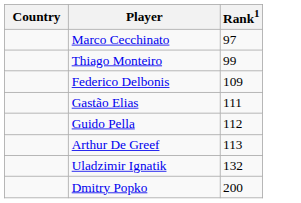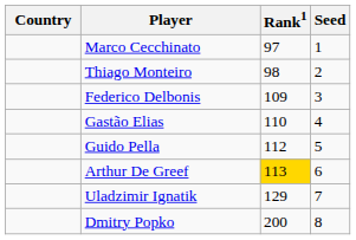+ column: Seed | 1 | 2 | 3 | 4 | 5 | 6 | 7 | 8
Thiago Monteiro | Rank1: 99 -> 98
Gastão Elias | Rank1: 111 -> 110
Arthur De Greef | Rank1: no background -> gold background
Uladzimir Ignatik | Rank1: 132 -> 129
